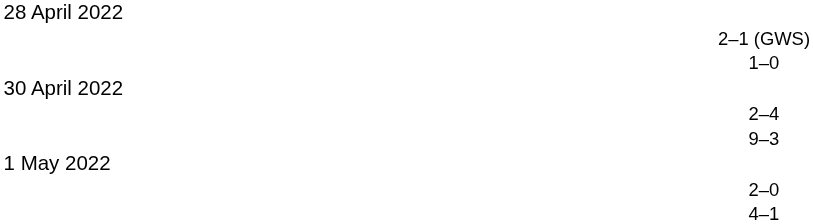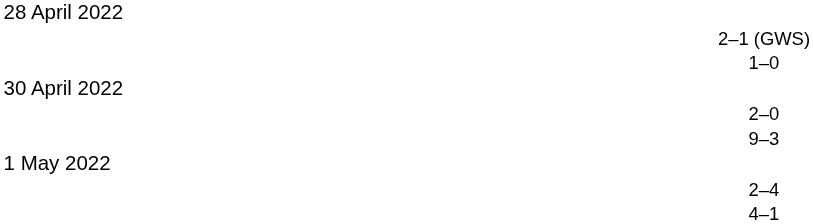rows swapped: 2–4 <-> 2–0
